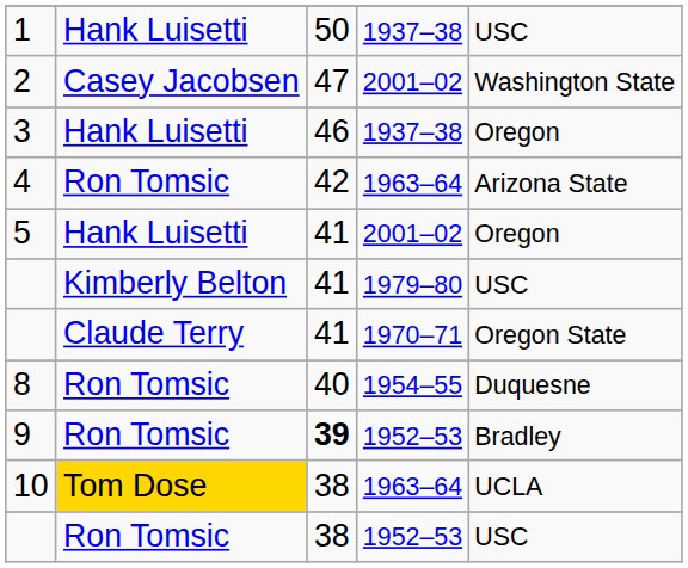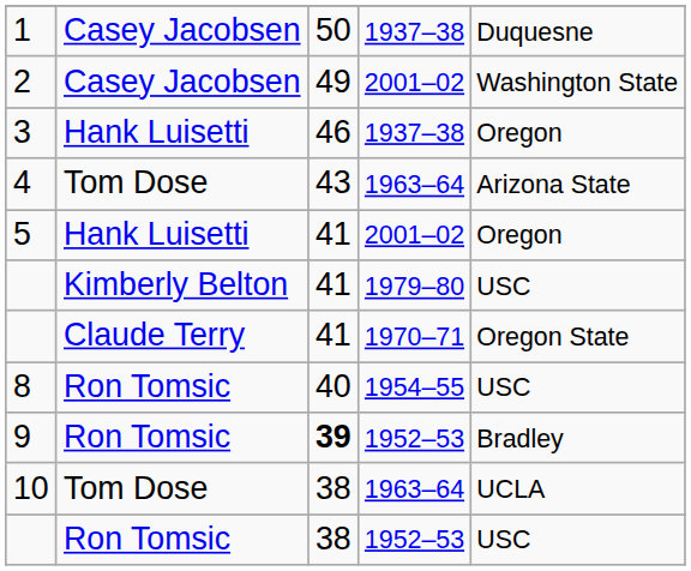1 | column 2: Hank Luisetti -> Casey Jacobsen
1 | column 5: USC -> Duquesne
2 | column 3: 47 -> 49
4 | column 2: Ron Tomsic -> Tom Dose
4 | column 3: 42 -> 43
8 | column 5: Duquesne -> USC
10 | column 2: gold background -> no background
